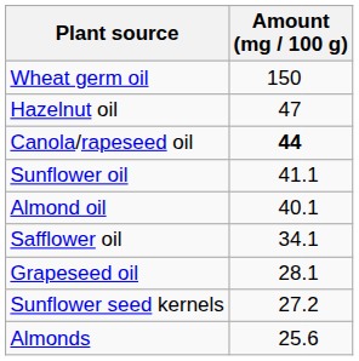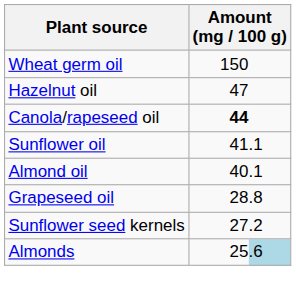- row: Safflower oil | 34 | .1
Grapeseed oil | column 3: .1 -> .8
Almonds | column 3: no background -> lightblue background
